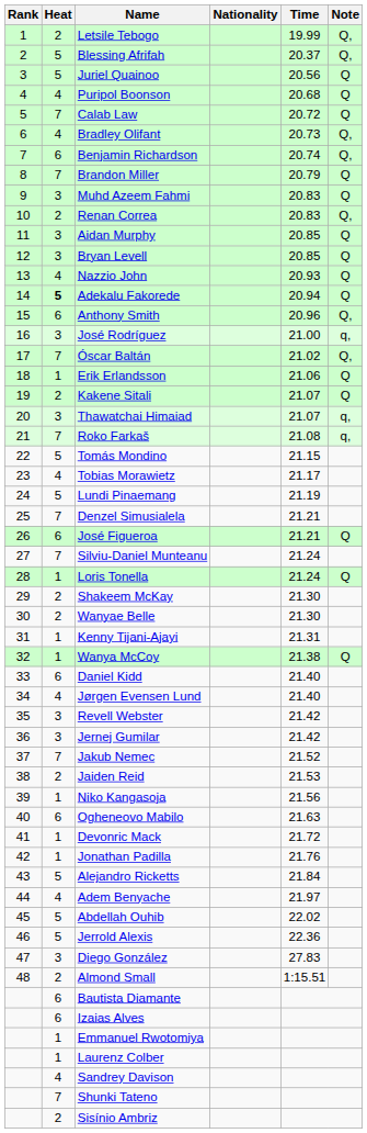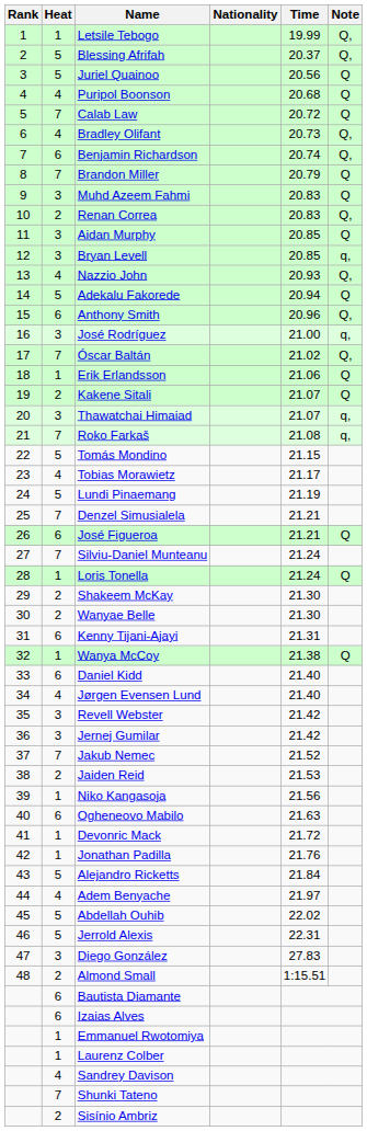Letsile Tebogo | Heat: 2 -> 1
Bryan Levell | Note: Q -> q,
Nazzio John | Note: Q -> Q,
Adekalu Fakorede | Heat: bold -> normal
Kenny Tijani-Ajayi | Heat: 1 -> 6
Jerrold Alexis | Time: 22.36 -> 22.31
